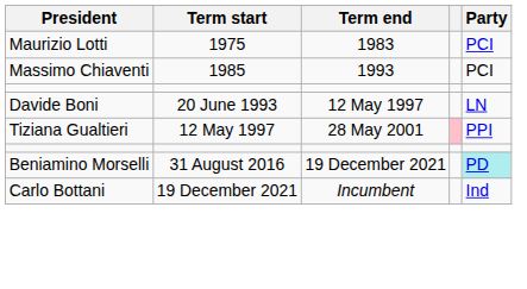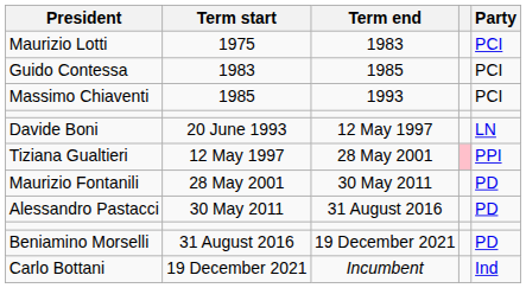+ row: Guido Contessa | 1983 | 1985 | PCI
+ row: Maurizio Fontanili | 28 May 2001 | 30 May 2011 | PD
+ row: Alessandro Pastacci | 30 May 2011 | 31 August 2016 | PD
Beniamino Morselli | Party: paleturquoise background -> no background
